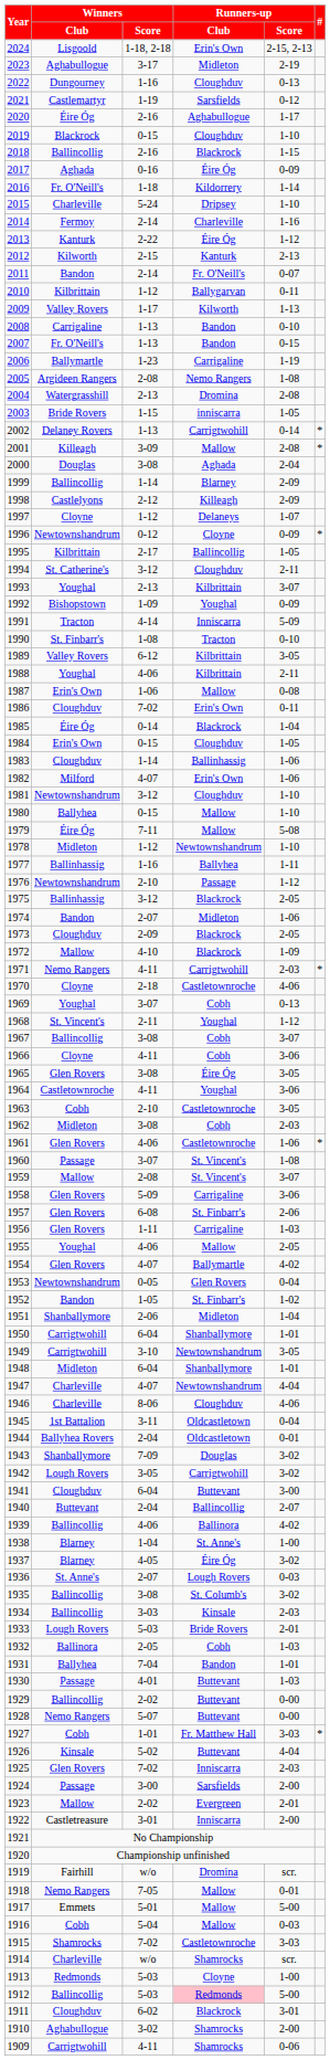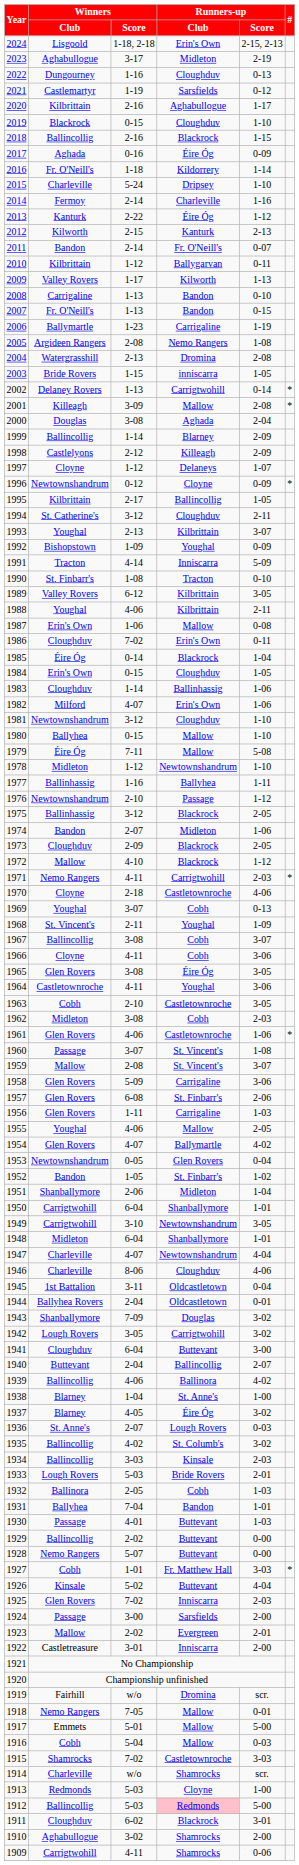2020 | Winners / Club: Éire Óg -> Kilbrittain
1972 | Runners-up / Score: 1-09 -> 1-12
1968 | Runners-up / Score: 1-12 -> 1-09
1935 | Winners / Score: 3-08 -> 4-02
